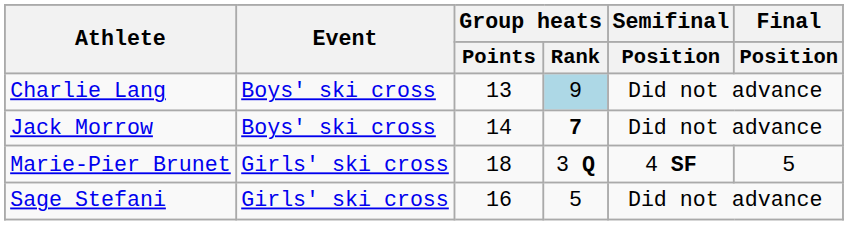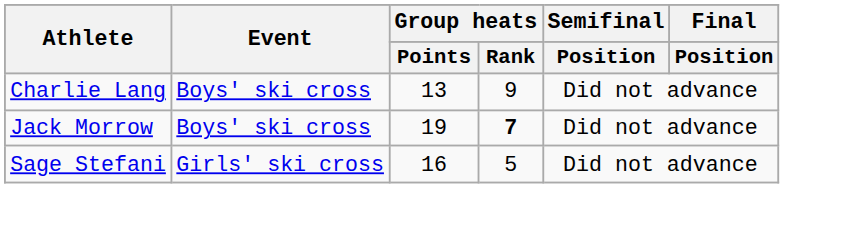Charlie Lang | Group heats / Rank: lightblue background -> no background
Jack Morrow | Group heats / Points: 14 -> 19
- row: Marie-Pier Brunet | Girls' ski cross | 18 | 3 Q | 4 SF | 5
